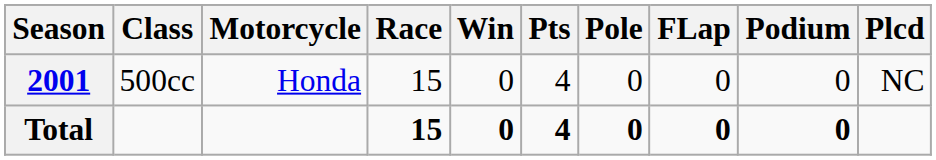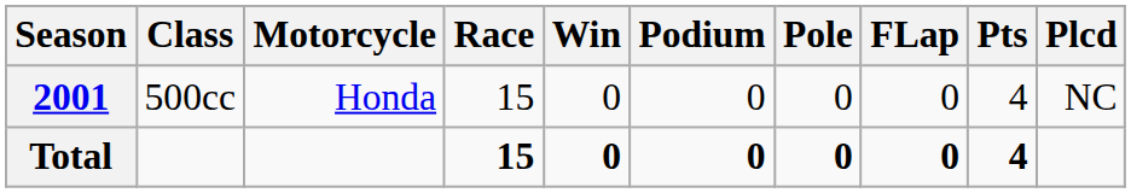columns swapped: Podium <-> Pts
